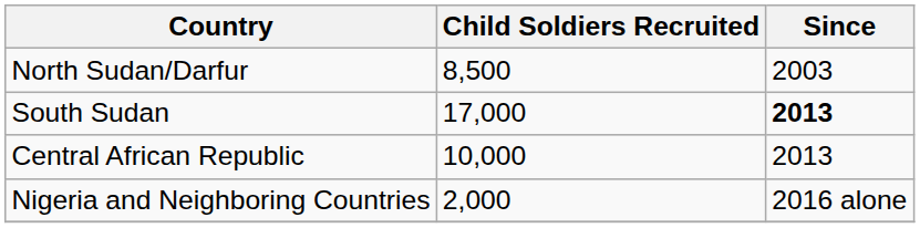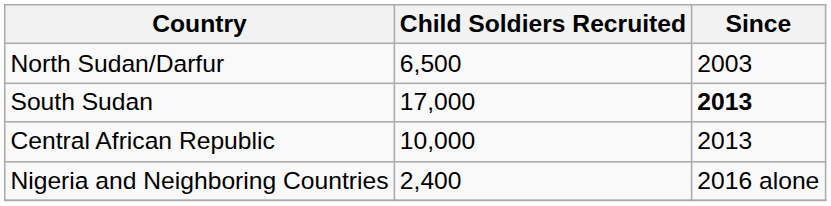North Sudan/Darfur | Child Soldiers Recruited: 8,500 -> 6,500
Nigeria and Neighboring Countries | Child Soldiers Recruited: 2,000 -> 2,400
